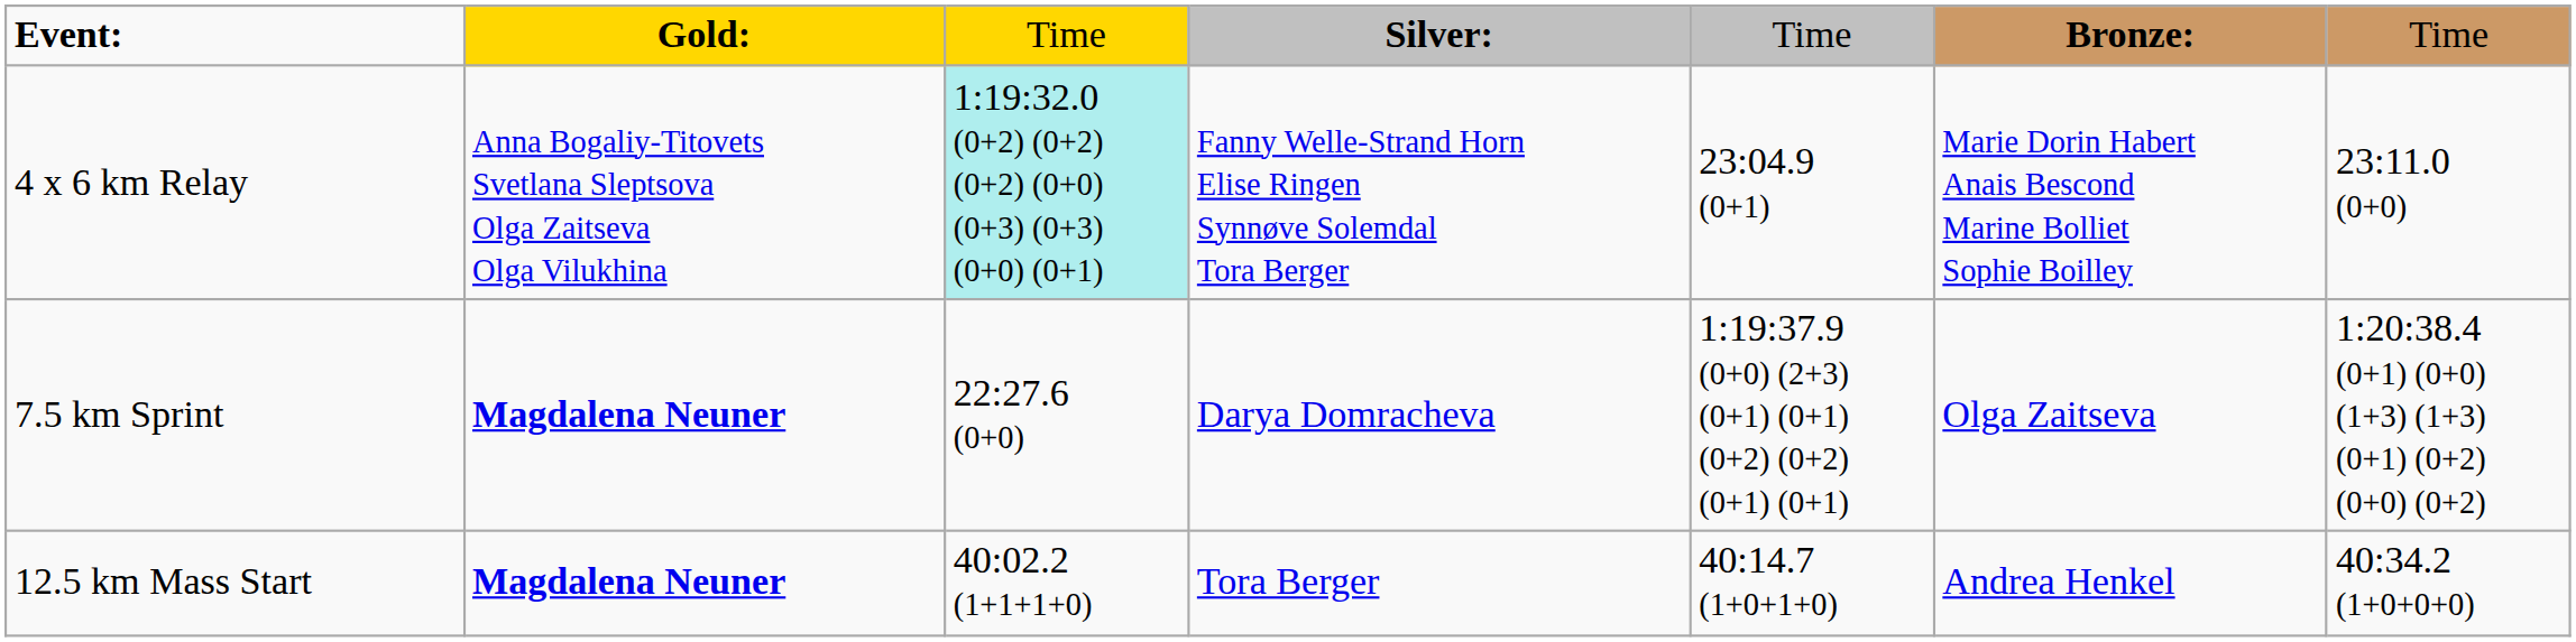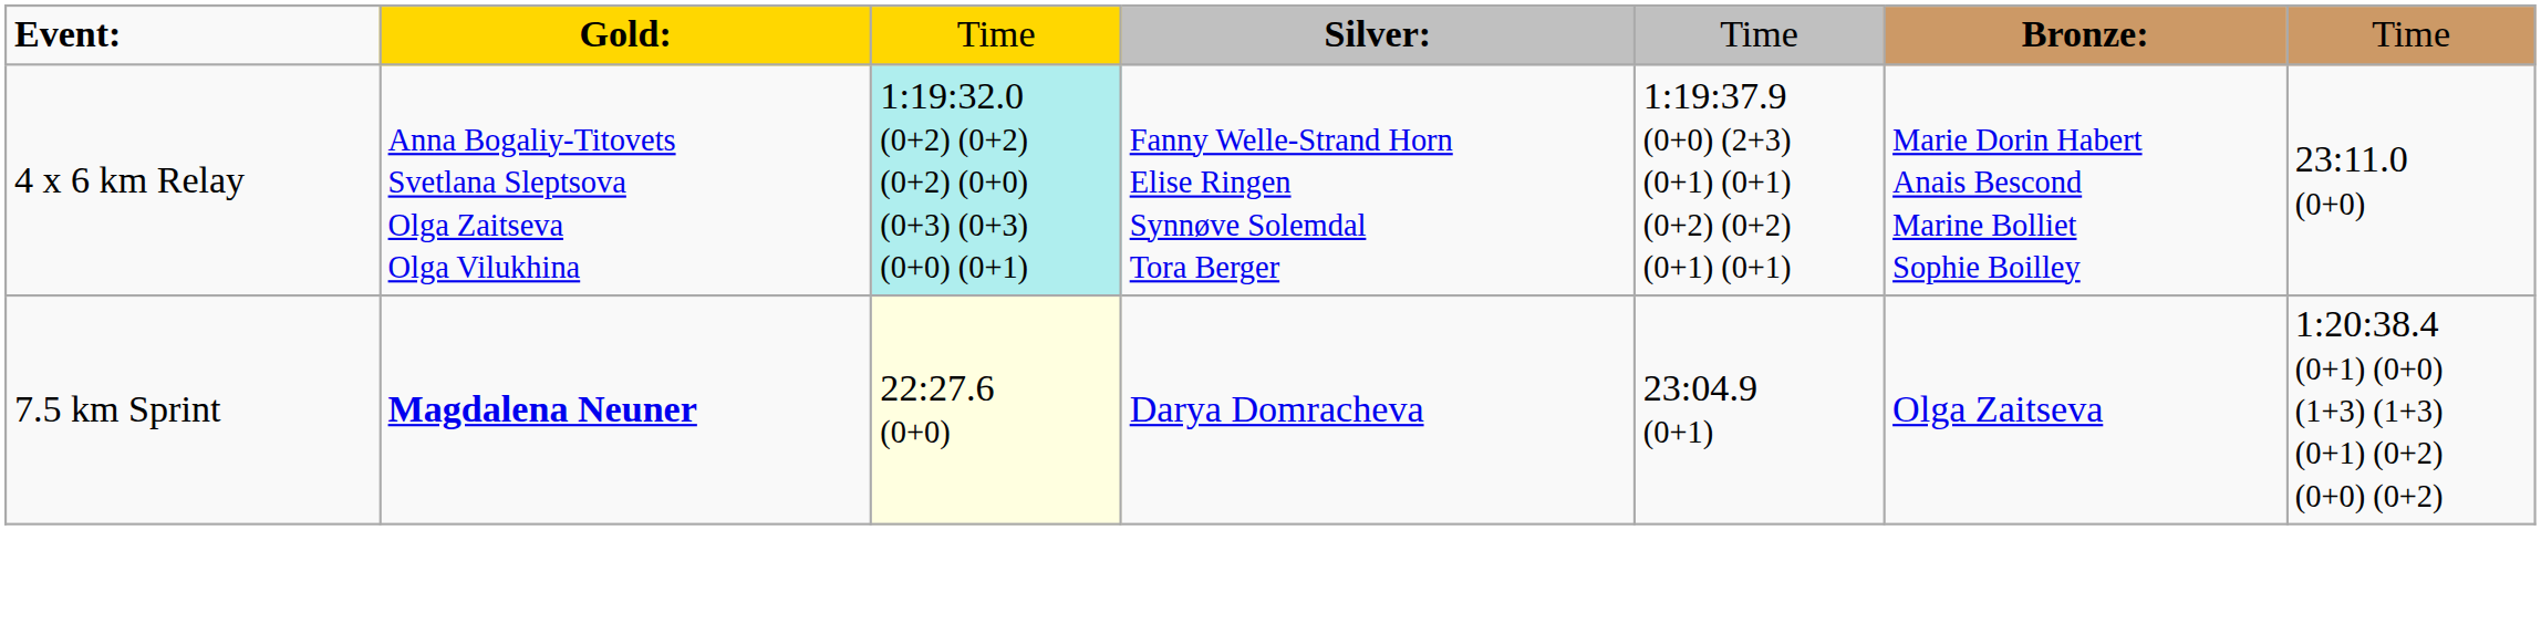4 x 6 km Relay | column 5: 23:04.9 (0+1) -> 1:19:37.9 (0+0) (2+3) (0+1) (0+1) (0+2) (0+2) (0+1) (0+1)
7.5 km Sprint | column 3: no background -> lightyellow background
7.5 km Sprint | column 5: 1:19:37.9 (0+0) (2+3) (0+1) (0+1) (0+2) (0+2) (0+1) (0+1) -> 23:04.9 (0+1)
- row: 12.5 km Mass Start | Magdalena Neuner | 40:02.2 (1+1+1+0) | Tora Berger | 40:14.7 (1+0+1+0) | Andrea Henkel | 40:34.2 (1+0+0+0)
